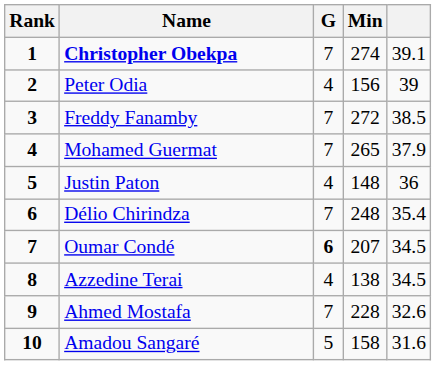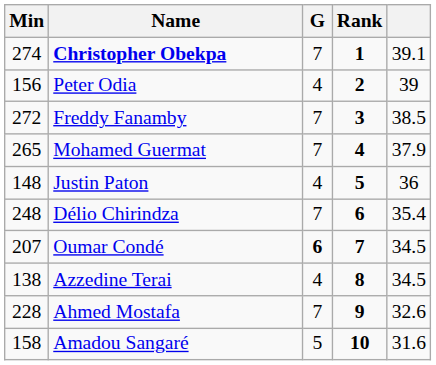columns swapped: Rank <-> Min
